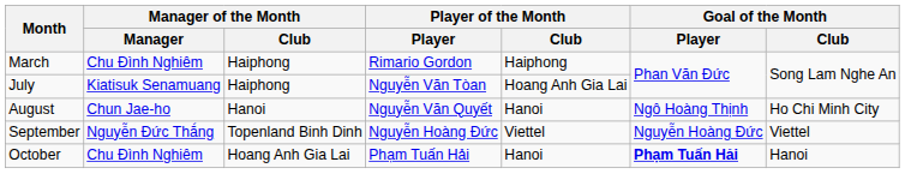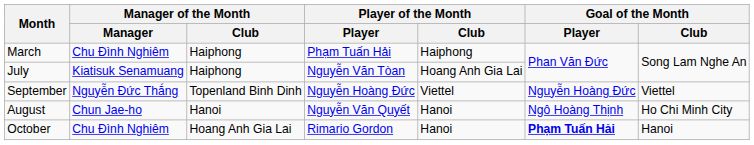March | Player of the Month / Player: Rimario Gordon -> Phạm Tuấn Hải
rows swapped: August <-> September
October | Player of the Month / Player: Phạm Tuấn Hải -> Rimario Gordon
